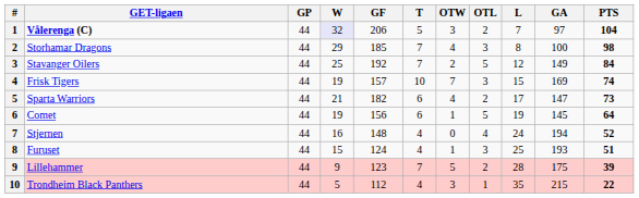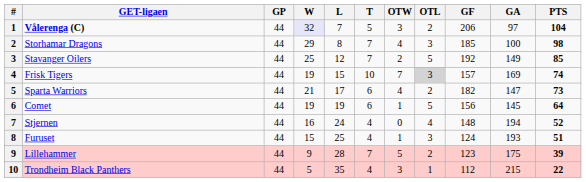columns swapped: L <-> GF
Stavanger Oilers | PTS: 84 -> 85
Frisk Tigers | OTL: no background -> lightgrey background
